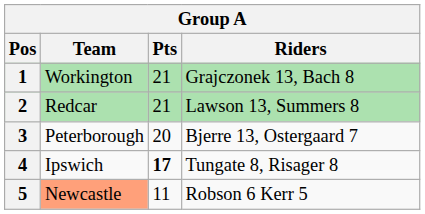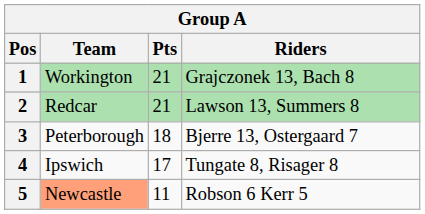3 | Pts: 20 -> 18
4 | Pts: bold -> normal
